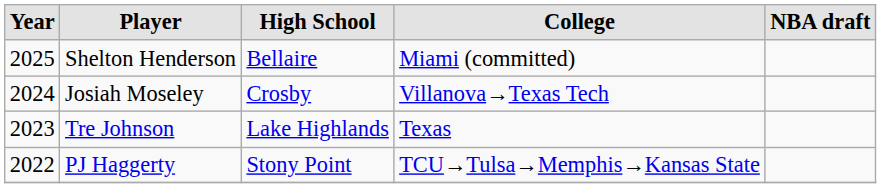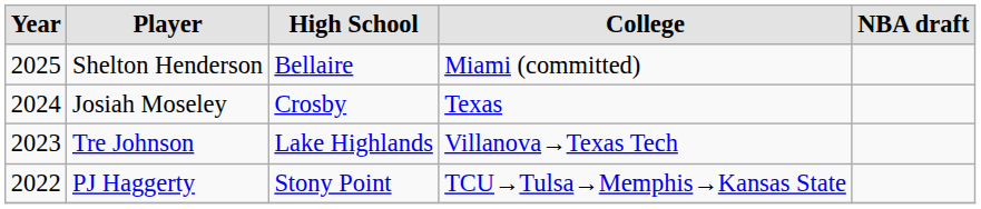Josiah Moseley | College: Villanova→Texas Tech -> Texas
Tre Johnson | College: Texas -> Villanova→Texas Tech
